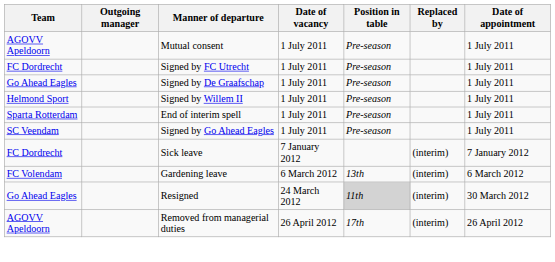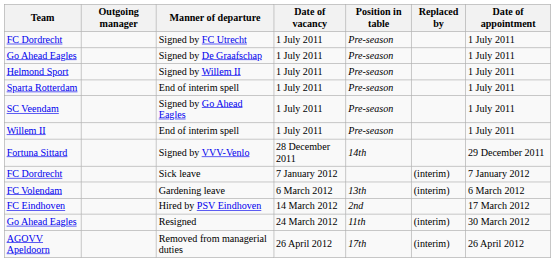- row: AGOVV Apeldoorn | Mutual consent | 1 July 2011 | Pre-season | 1 July 2011
+ row: Willem II | End of interim spell | 1 July 2011 | Pre-season | 1 July 2011
+ row: Fortuna Sittard | Signed by VVV-Venlo | 28 December 2011 | 14th | 29 December 2011
+ row: FC Eindhoven | Hired by PSV Eindhoven | 14 March 2012 | 2nd | 17 March 2012
Resigned | Position in table: lightgrey background -> no background
